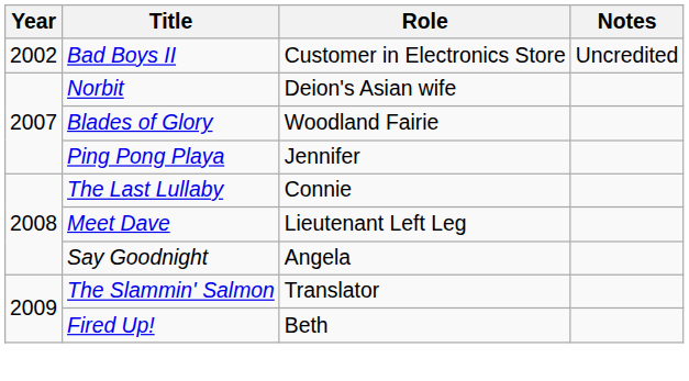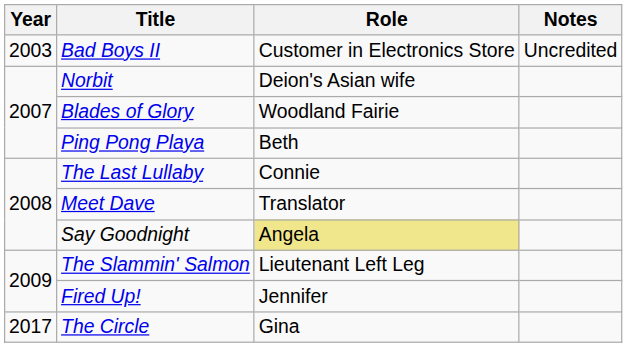Bad Boys II | Year: 2002 -> 2003
Ping Pong Playa | Role: Jennifer -> Beth
Meet Dave | Role: Lieutenant Left Leg -> Translator
Say Goodnight | Role: no background -> khaki background
The Slammin' Salmon | Role: Translator -> Lieutenant Left Leg
Fired Up! | Role: Beth -> Jennifer
+ row: 2017 | The Circle | Gina
